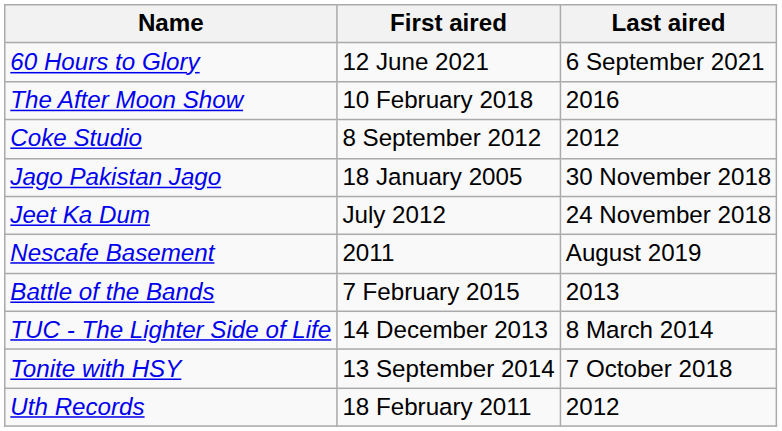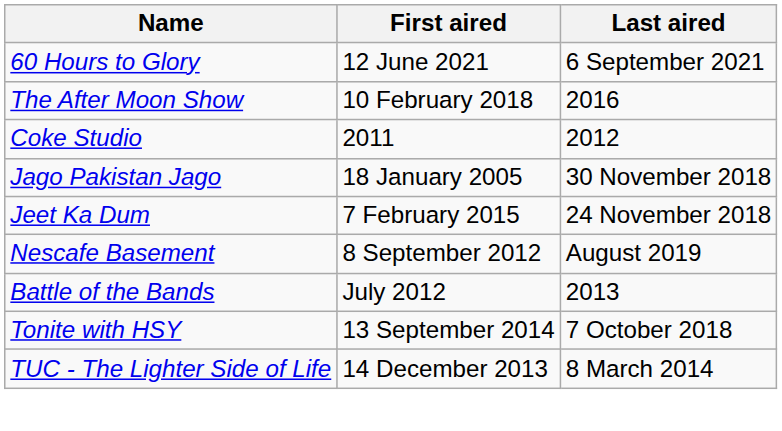Coke Studio | First aired: 8 September 2012 -> 2011
Jeet Ka Dum | First aired: July 2012 -> 7 February 2015
Nescafe Basement | First aired: 2011 -> 8 September 2012
Battle of the Bands | First aired: 7 February 2015 -> July 2012
rows swapped: Tonite with HSY <-> TUC - The Lighter Side of Life
- row: Uth Records | 18 February 2011 | 2012
